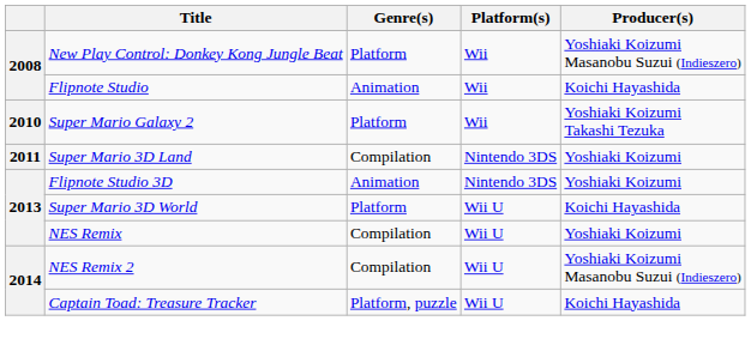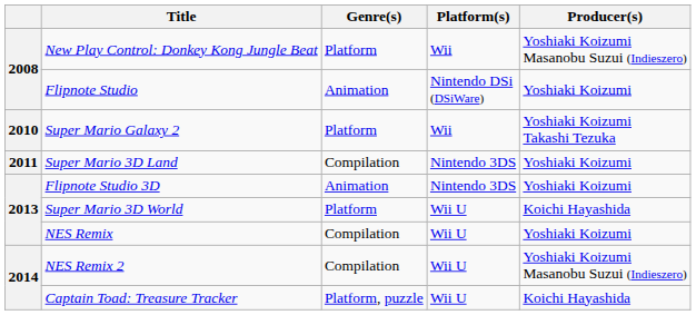Flipnote Studio | Platform(s): Wii -> Nintendo DSi (DSiWare)
Flipnote Studio | Producer(s): Koichi Hayashida -> Yoshiaki Koizumi
